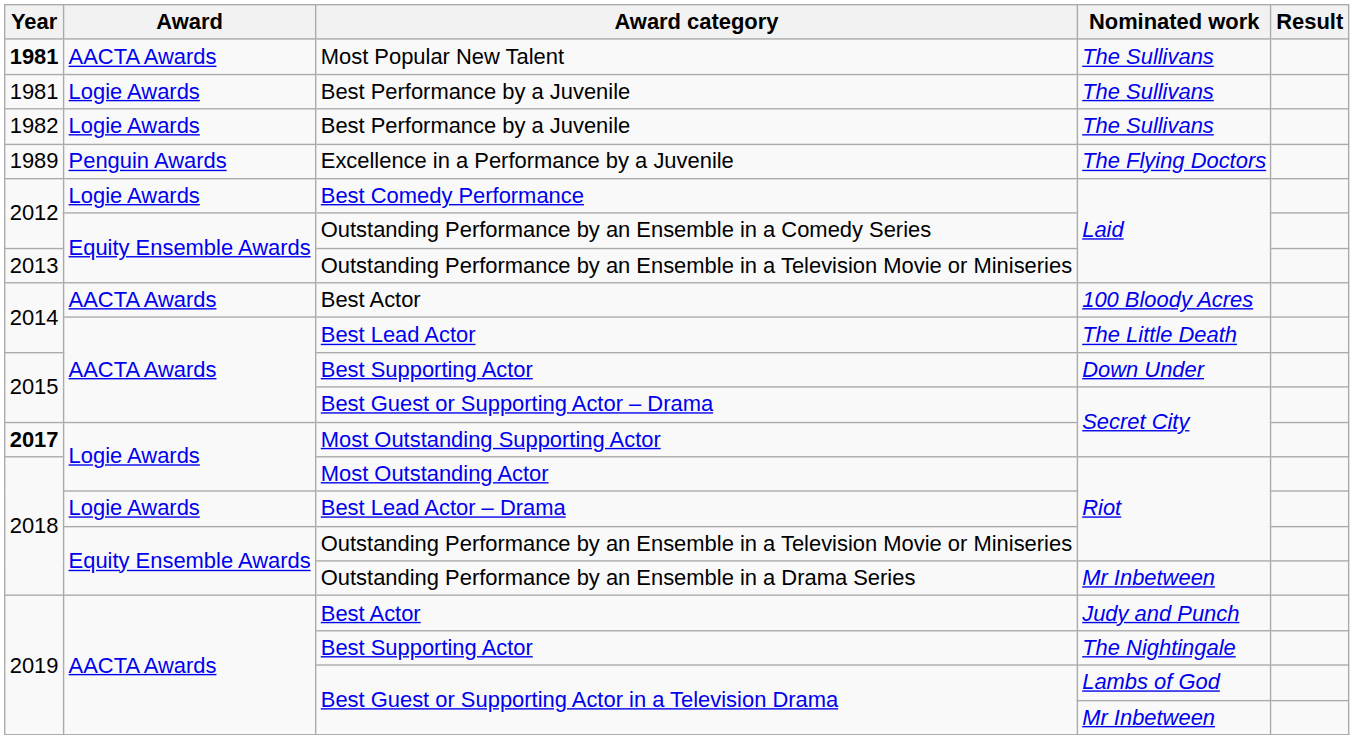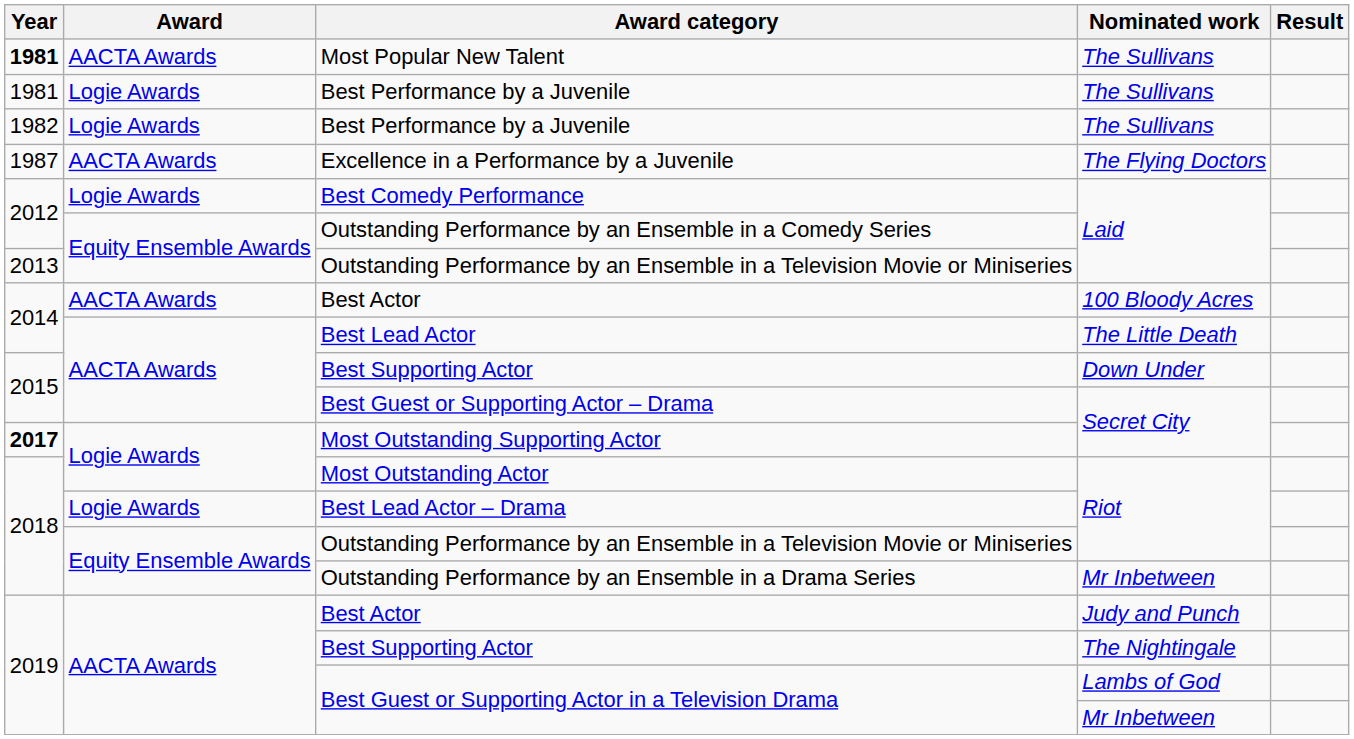Excellence in a Performance by a Juvenile | Year: 1989 -> 1987
Excellence in a Performance by a Juvenile | Award: Penguin Awards -> AACTA Awards
